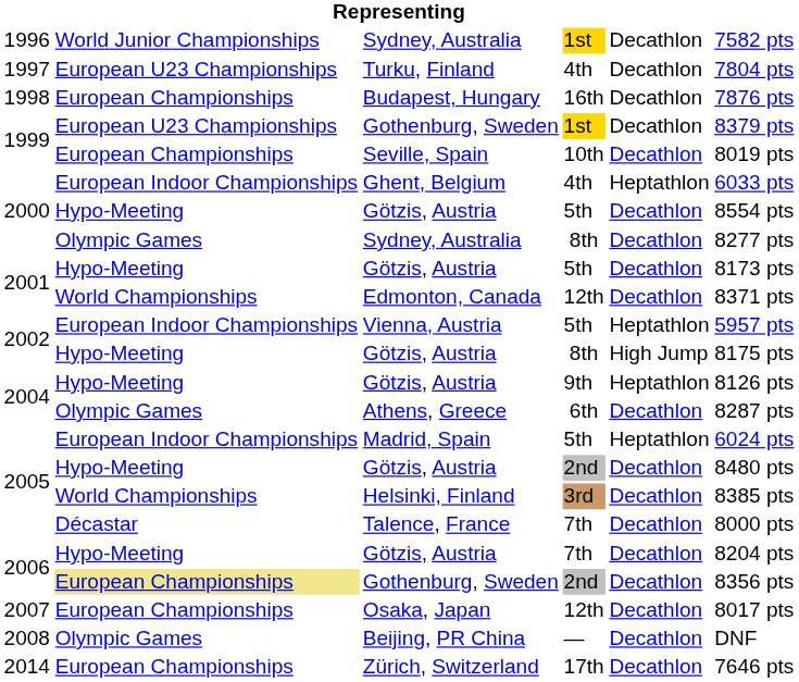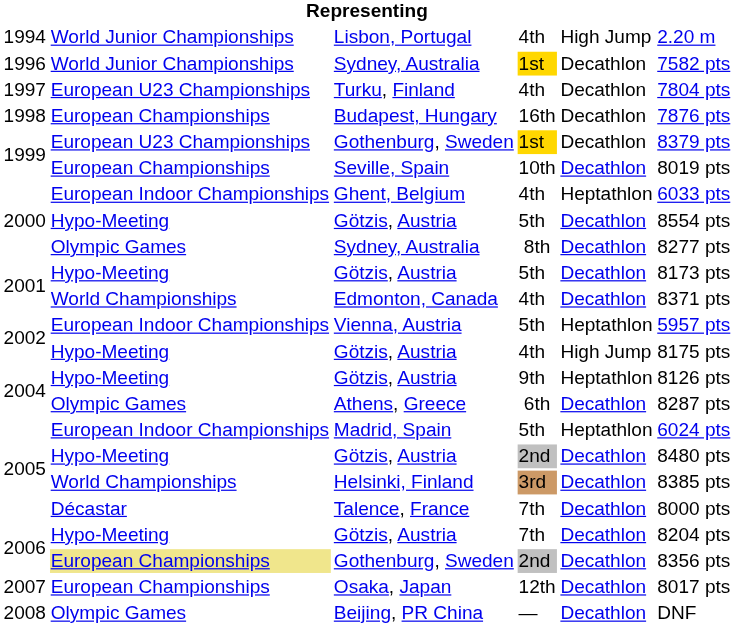+ row: 1994 | World Junior Championships | Lisbon, Portugal | 4th | High Jump | 2.20 m
Edmonton, Canada | column 4: 12th -> 4th
2002 / Götzis, Austria | column 4: 8th -> 4th
- row: 2014 | European Championships | Zürich, Switzerland | 17th | Decathlon | 7646 pts
